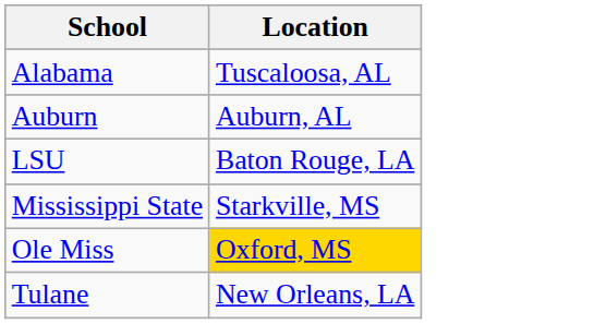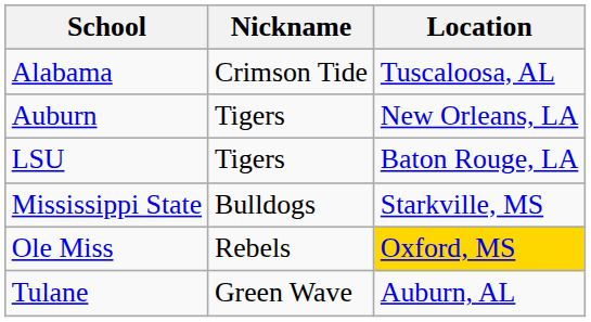+ column: Nickname | Crimson Tide | Tigers | Tigers | Bulldogs | Rebels | Green Wave
Auburn | Location: Auburn, AL -> New Orleans, LA
Tulane | Location: New Orleans, LA -> Auburn, AL
